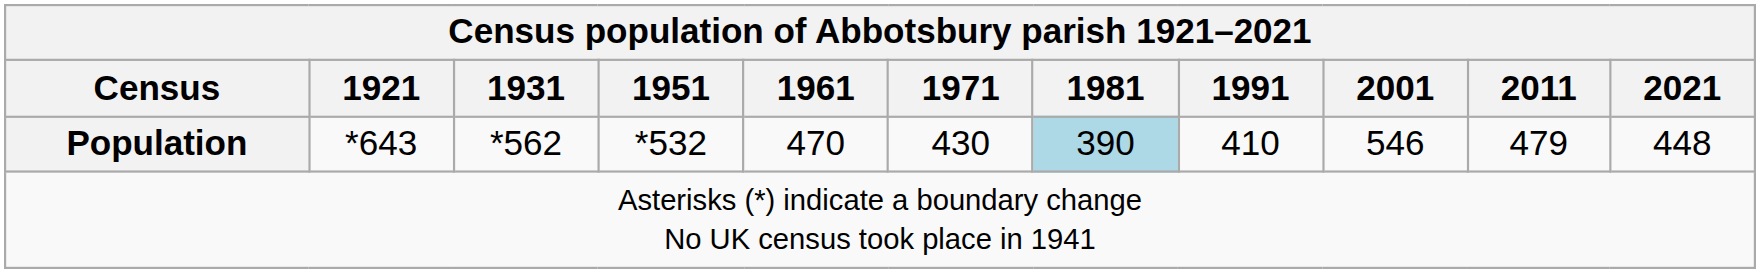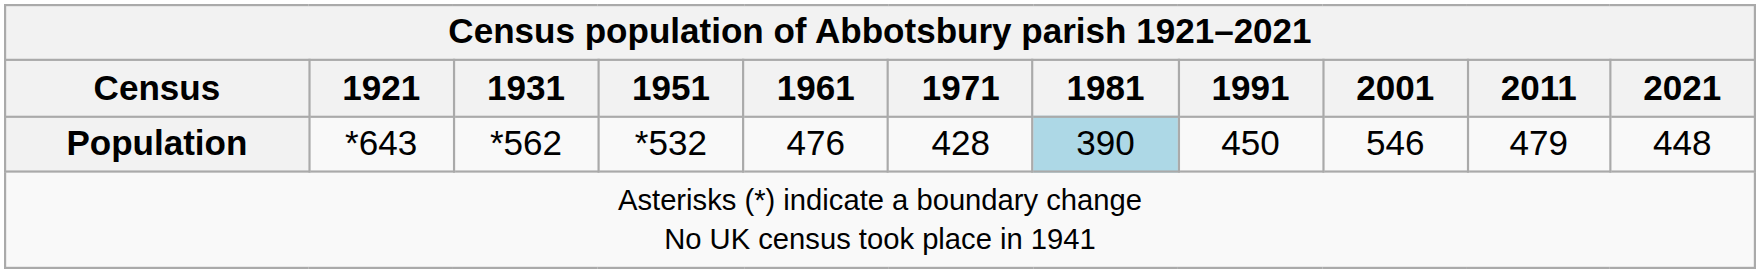Population | 1961: 470 -> 476
Population | 1971: 430 -> 428
Population | 1991: 410 -> 450
